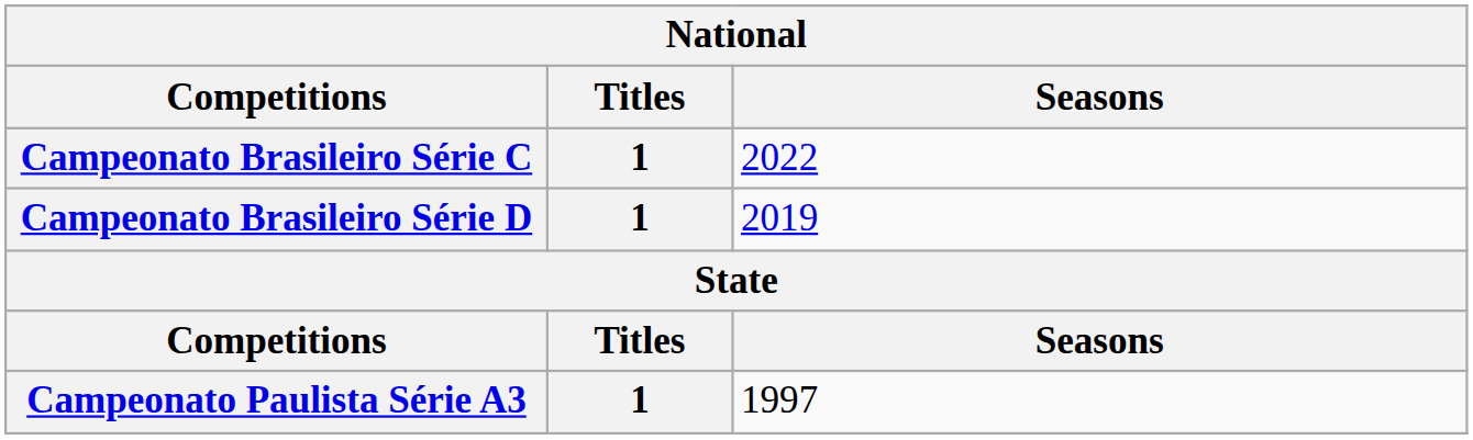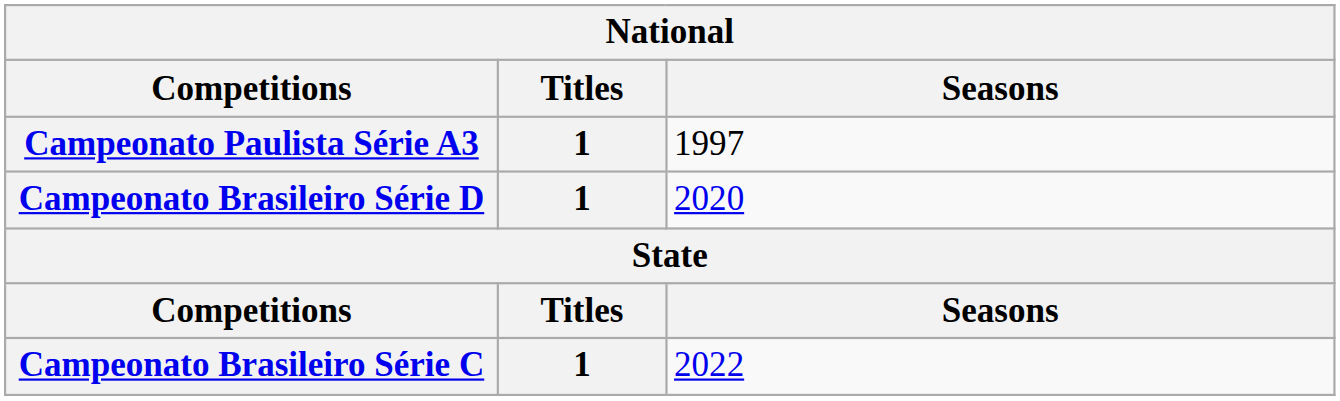rows swapped: Campeonato Brasileiro Série C <-> Campeonato Paulista Série A3
Campeonato Brasileiro Série D | Seasons: 2019 -> 2020
